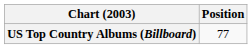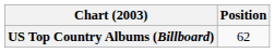US Top Country Albums (Billboard) | Position: 77 -> 62
